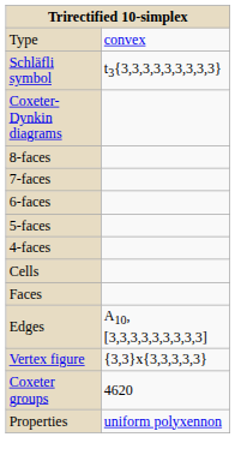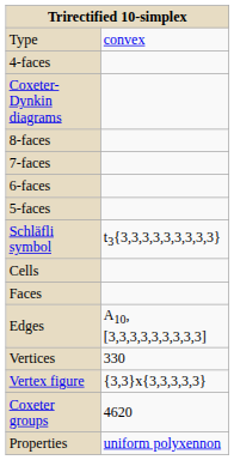rows swapped: Schläfli symbol <-> 4-faces
+ row: Vertices | 330
